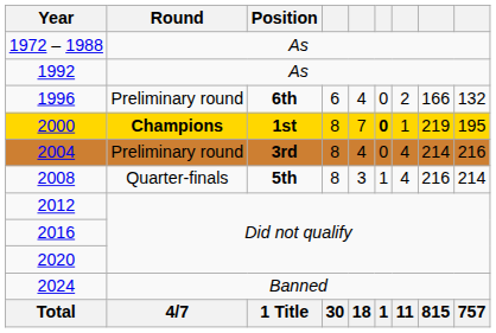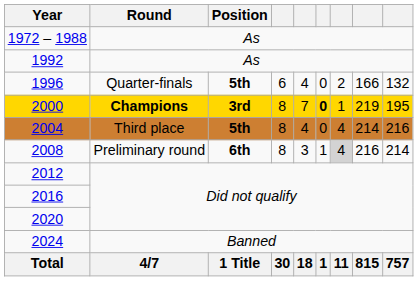1996 | Round: Preliminary round -> Quarter-finals
1996 | Position: 6th -> 5th
2000 | Position: 1st -> 3rd
2004 | Round: Preliminary round -> Third place
2004 | Position: 3rd -> 5th
2008 | Round: Quarter-finals -> Preliminary round
2008 | Position: 5th -> 6th
2008 | column 7: no background -> lightgrey background
